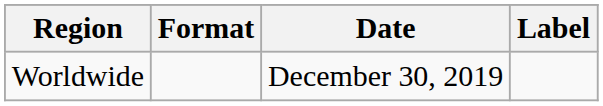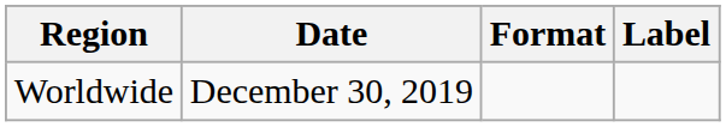columns swapped: Date <-> Format
